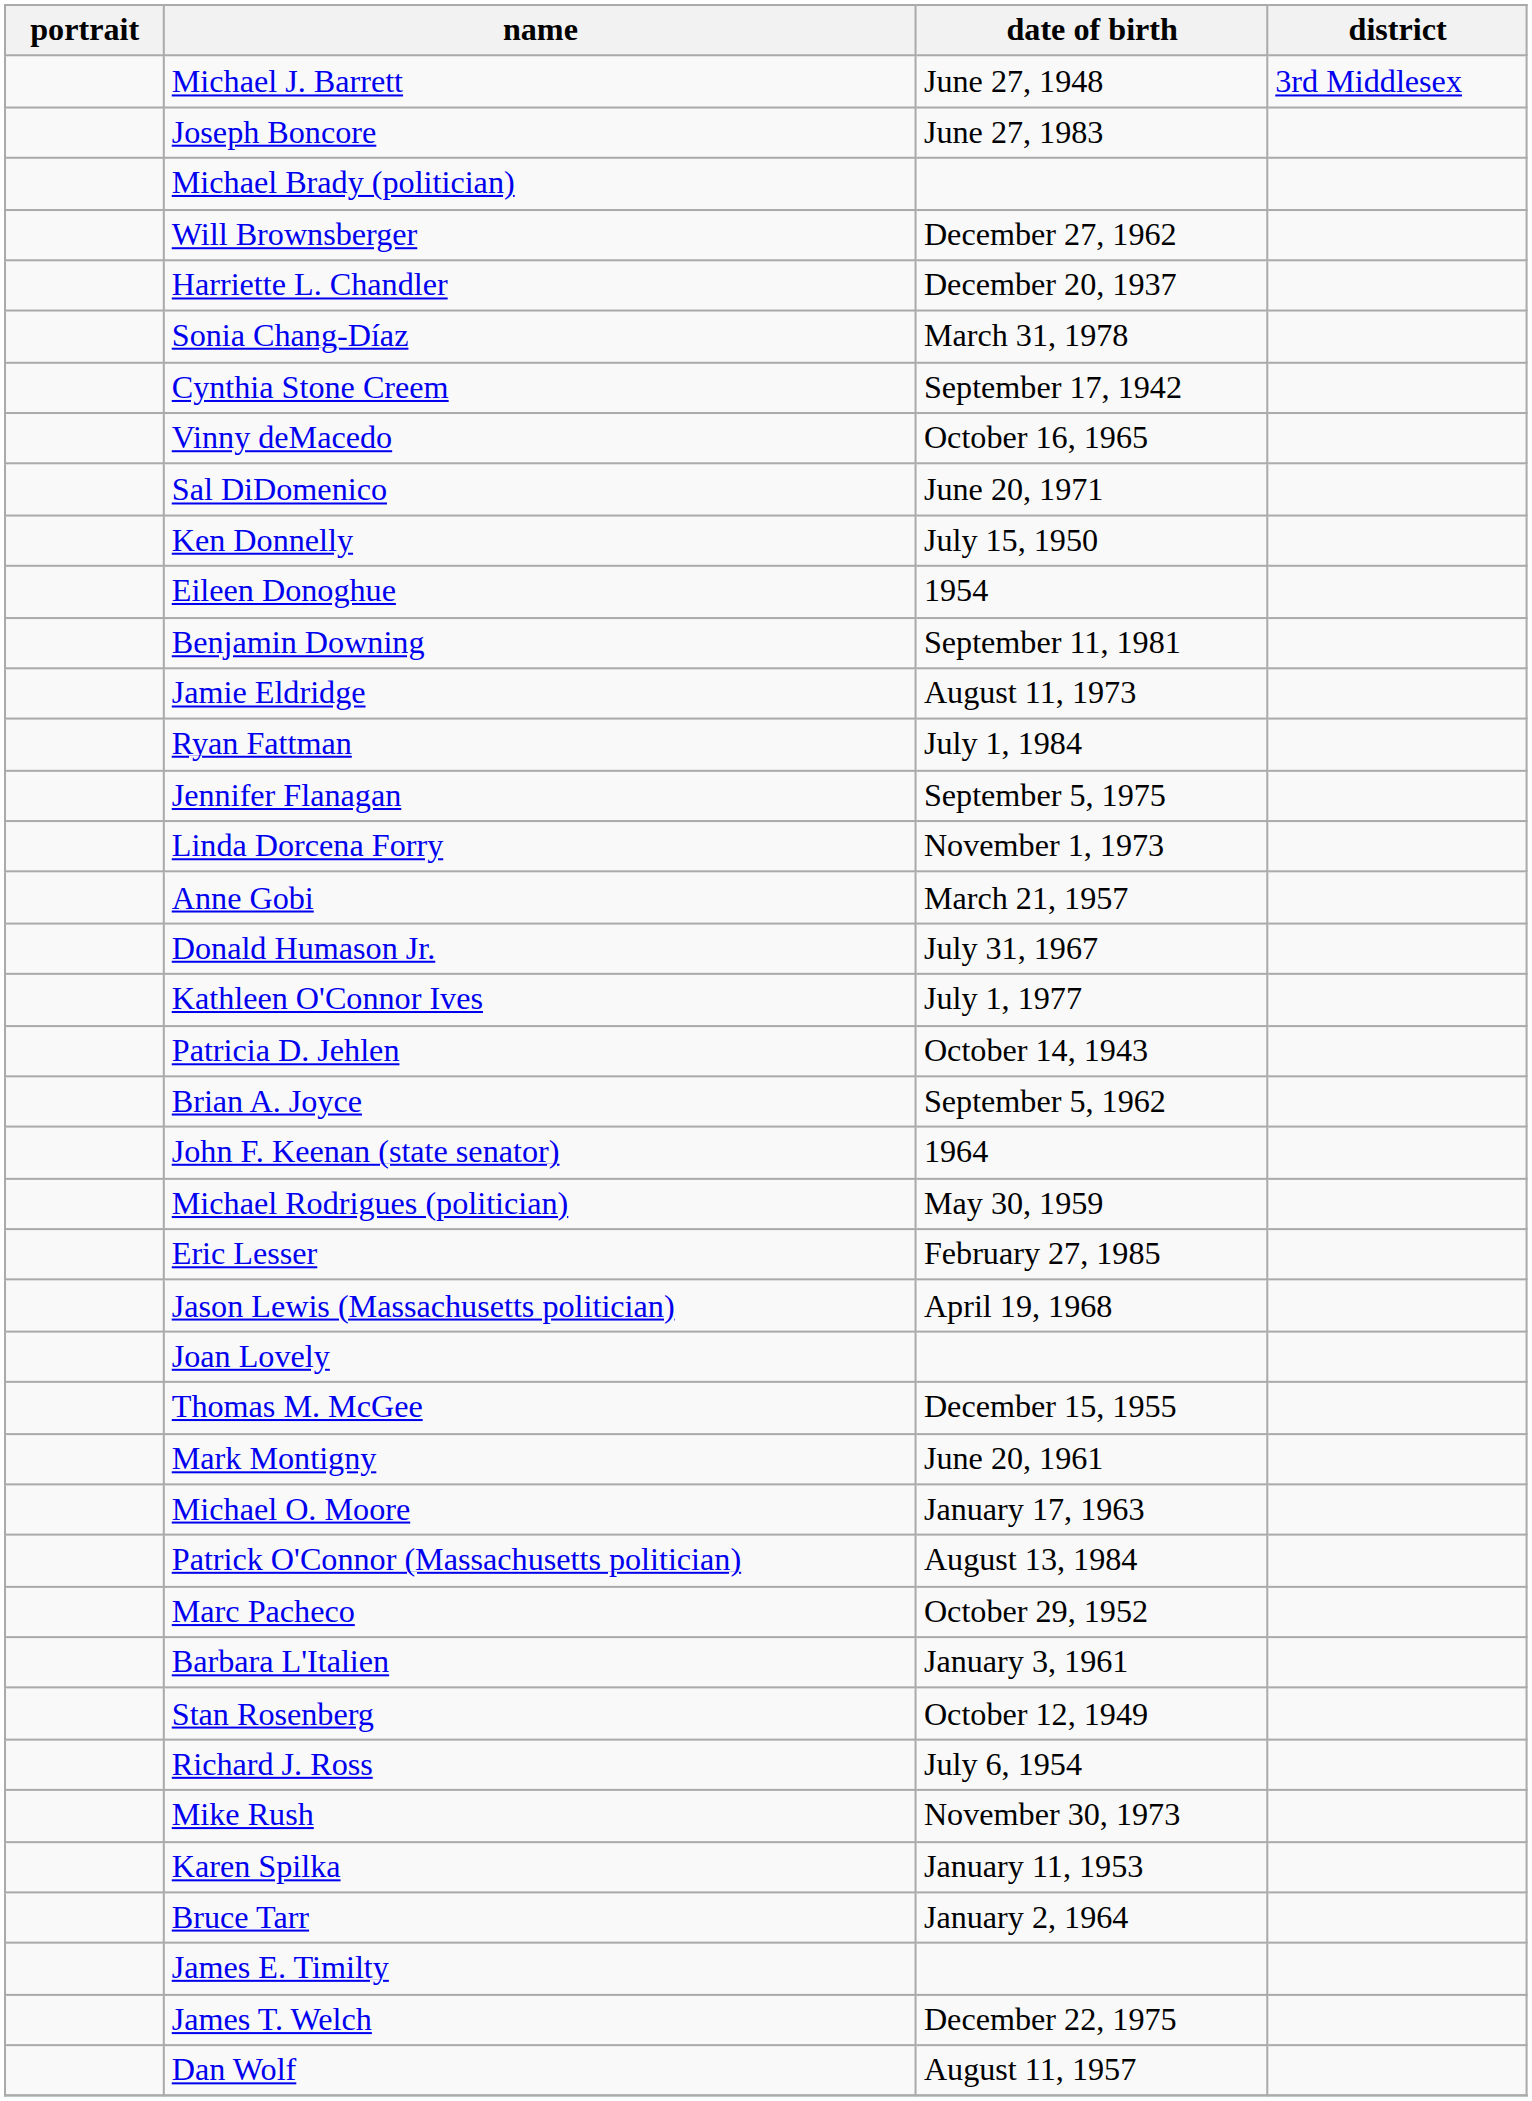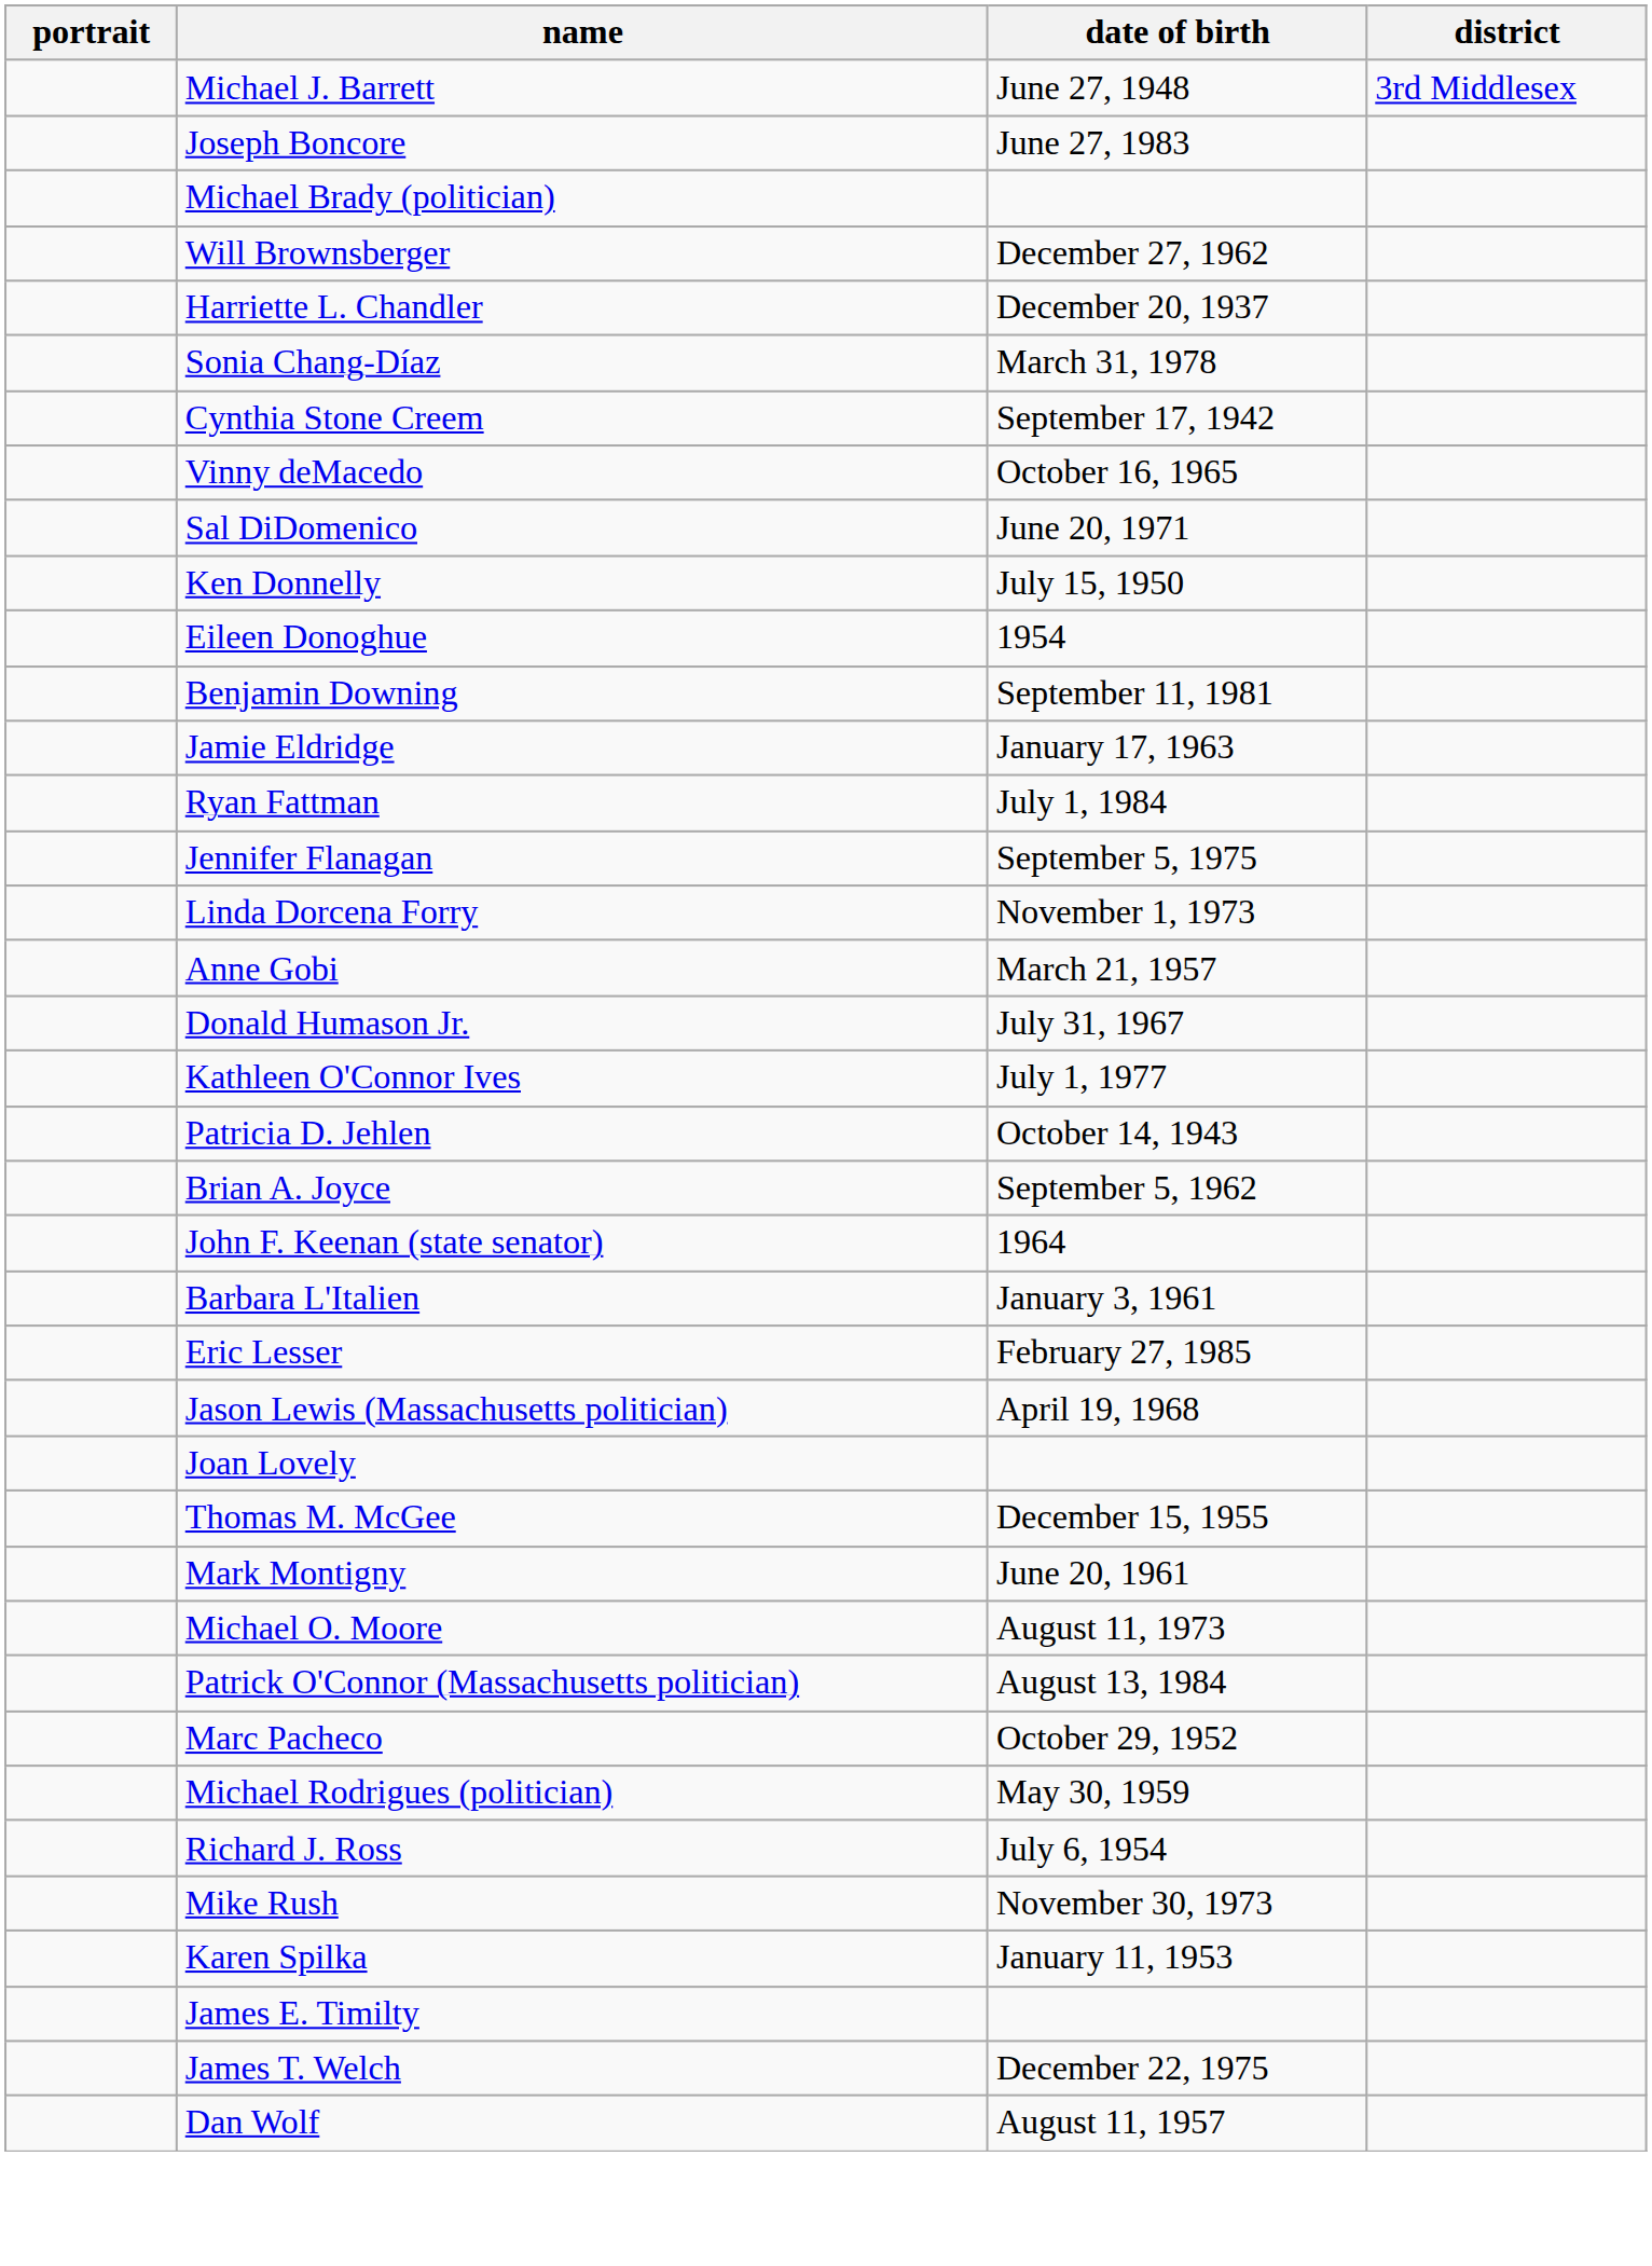Jamie Eldridge | date of birth: August 11, 1973 -> January 17, 1963
rows swapped: Barbara L'Italien <-> Michael Rodrigues (politician)
Michael O. Moore | date of birth: January 17, 1963 -> August 11, 1973
- row: Stan Rosenberg | October 12, 1949
- row: Bruce Tarr | January 2, 1964
